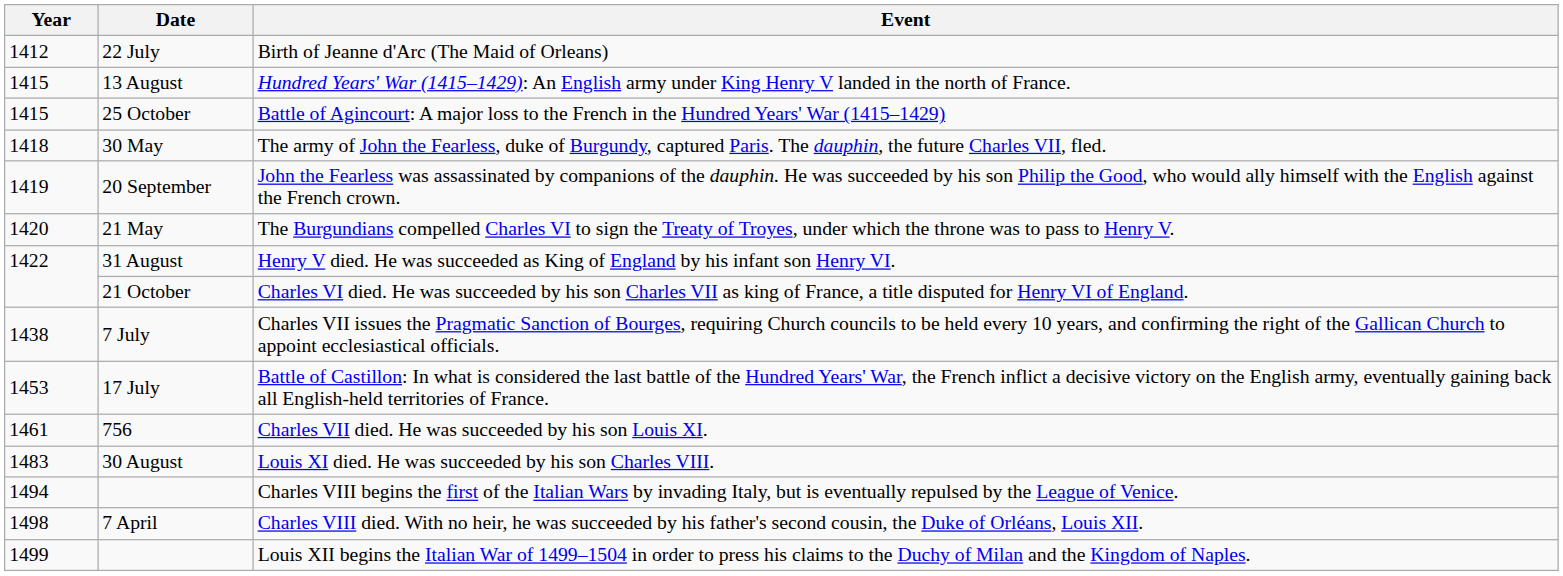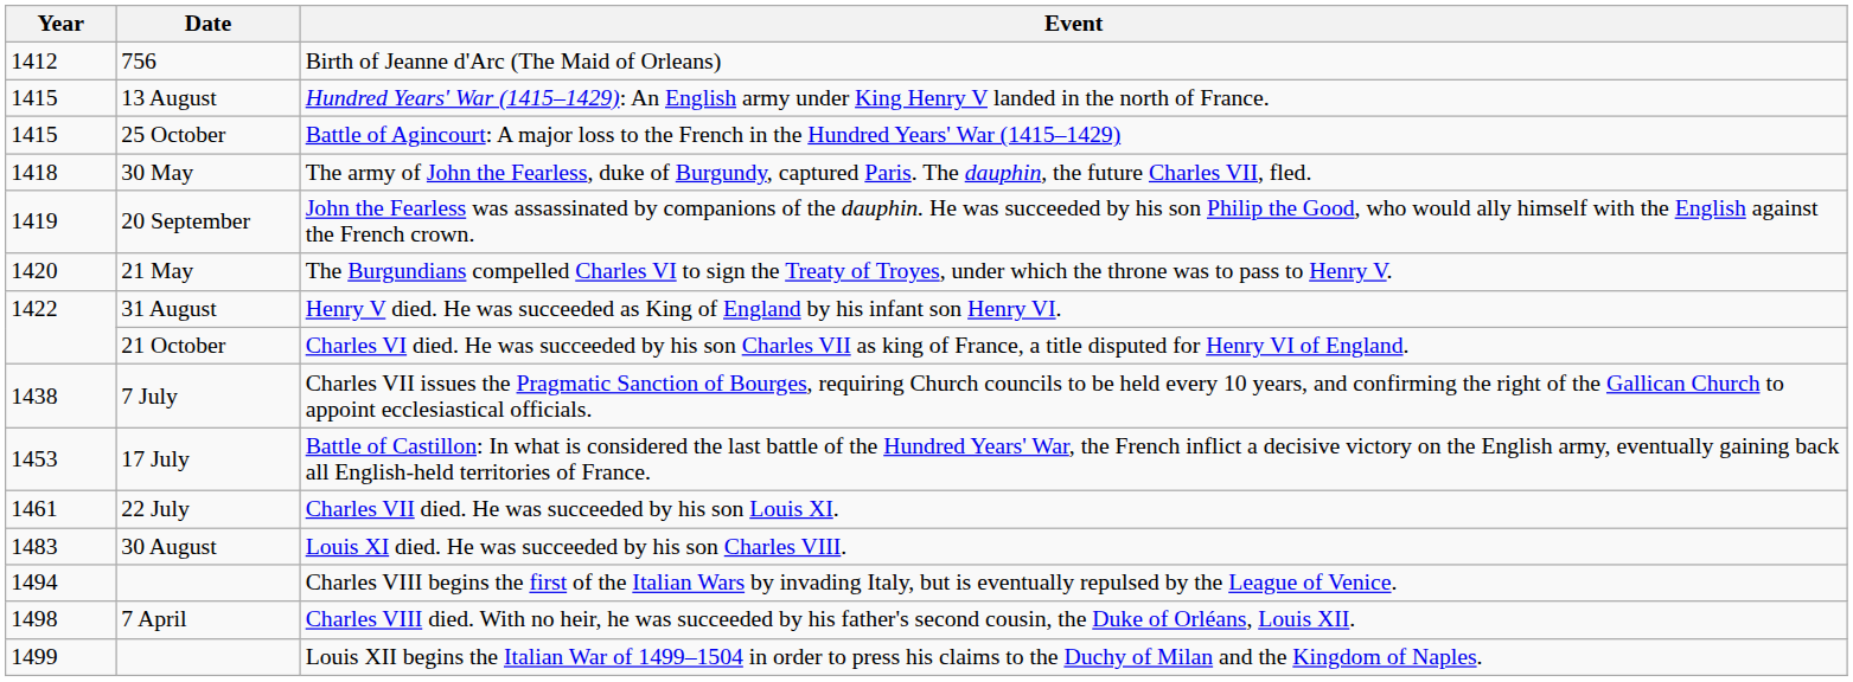Birth of Jeanne d'Arc (The Maid of Orleans) | Date: 22 July -> 756
Charles VII died. He was succeeded by his son Louis XI. | Date: 756 -> 22 July
